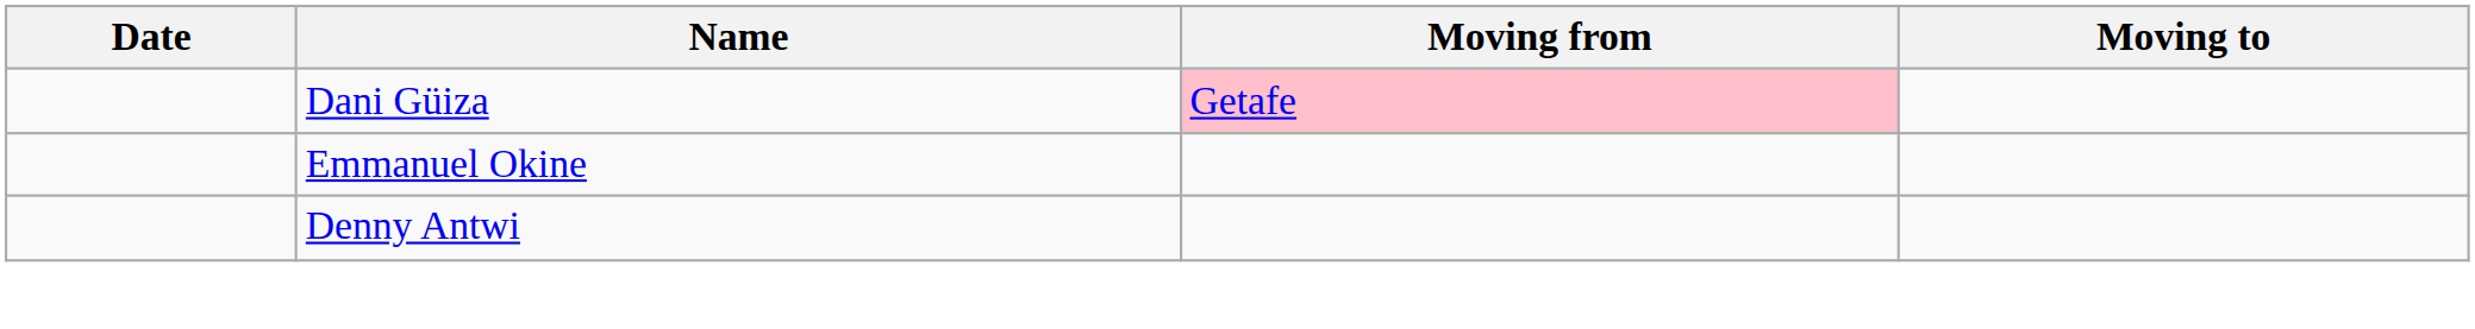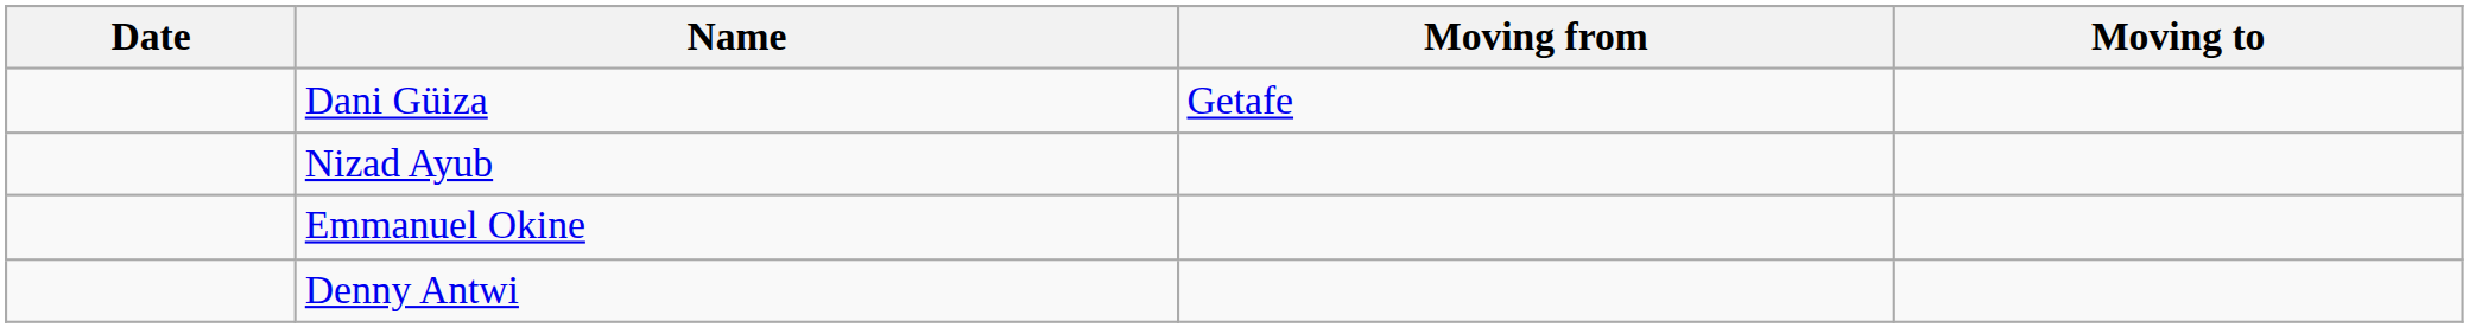Dani Güiza | Moving from: pink background -> no background
+ row: Nizad Ayub
